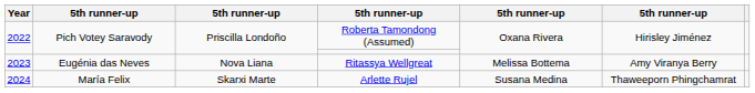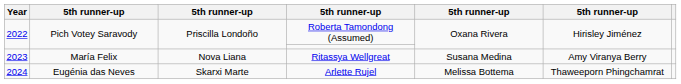Ritassya Wellgreat | column 2: Eugénia das Neves -> María Felix
Ritassya Wellgreat | column 5: Melissa Bottema -> Susana Medina
Arlette Rujel | column 2: María Felix -> Eugénia das Neves
Arlette Rujel | column 5: Susana Medina -> Melissa Bottema
